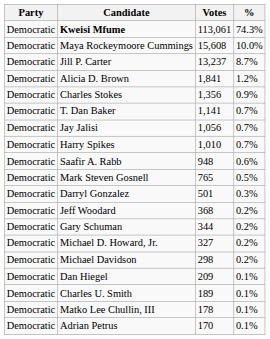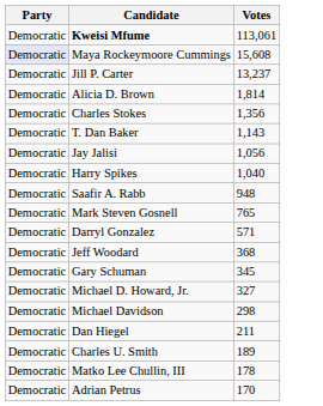- column: % | 74.3% | 10.0% | 8.7% | 1.2% | 0.9% | 0.7% | 0.7% | 0.7% | 0.6% | 0.5% | 0.3% | 0.2% | 0.2% | 0.2% | 0.2% | 0.1% | 0.1% | 0.1% | 0.1%
Maya Rockeymoore Cummings | Party: no background -> lavender background
Alicia D. Brown | Votes: 1,841 -> 1,814
T. Dan Baker | Votes: 1,141 -> 1,143
Harry Spikes | Votes: 1,010 -> 1,040
Darryl Gonzalez | Votes: 501 -> 571
Gary Schuman | Votes: 344 -> 345
Dan Hiegel | Votes: 209 -> 211
